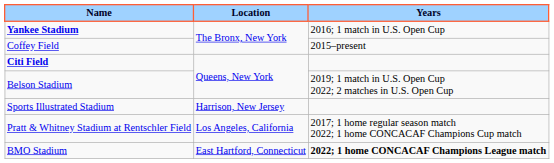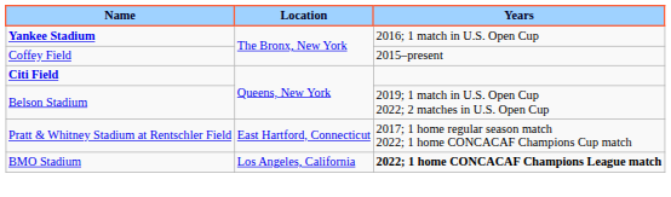- row: Sports Illustrated Stadium | Harrison, New Jersey
Pratt & Whitney Stadium at Rentschler Field | Location: Los Angeles, California -> East Hartford, Connecticut
BMO Stadium | Location: East Hartford, Connecticut -> Los Angeles, California
